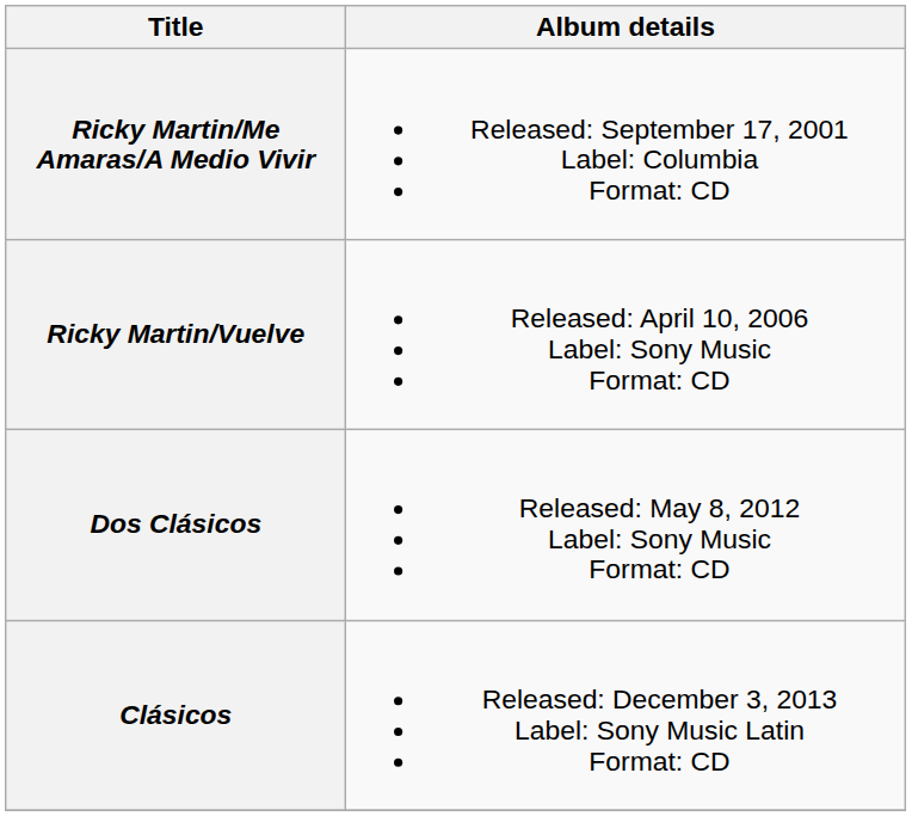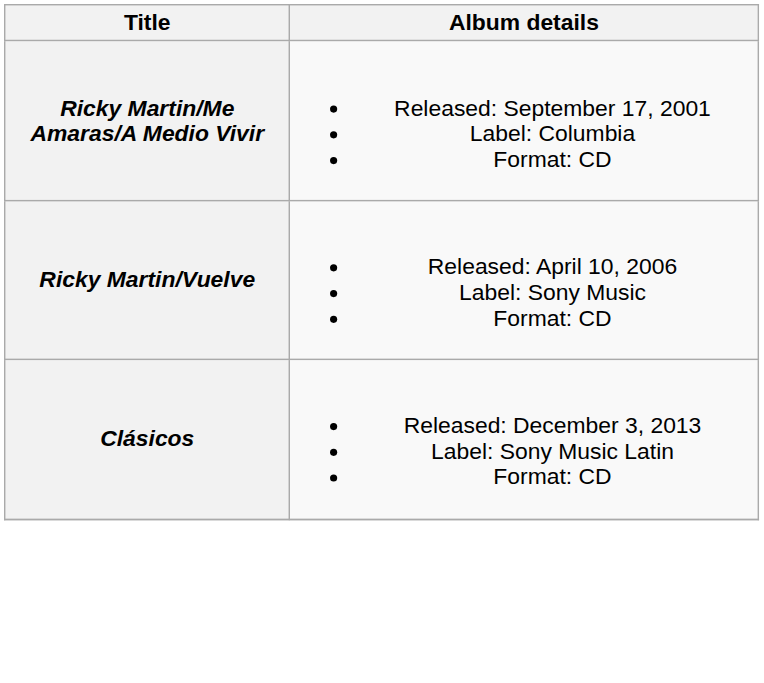- row: Dos Clásicos | Released: May 8, 2012 Label: Sony Music Format: CD
